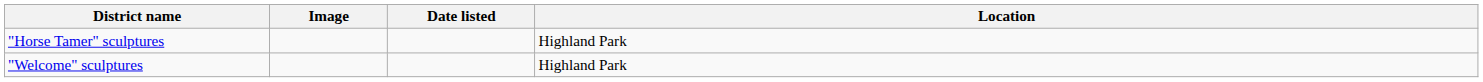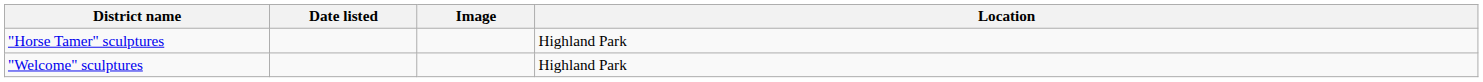columns swapped: Image <-> Date listed
